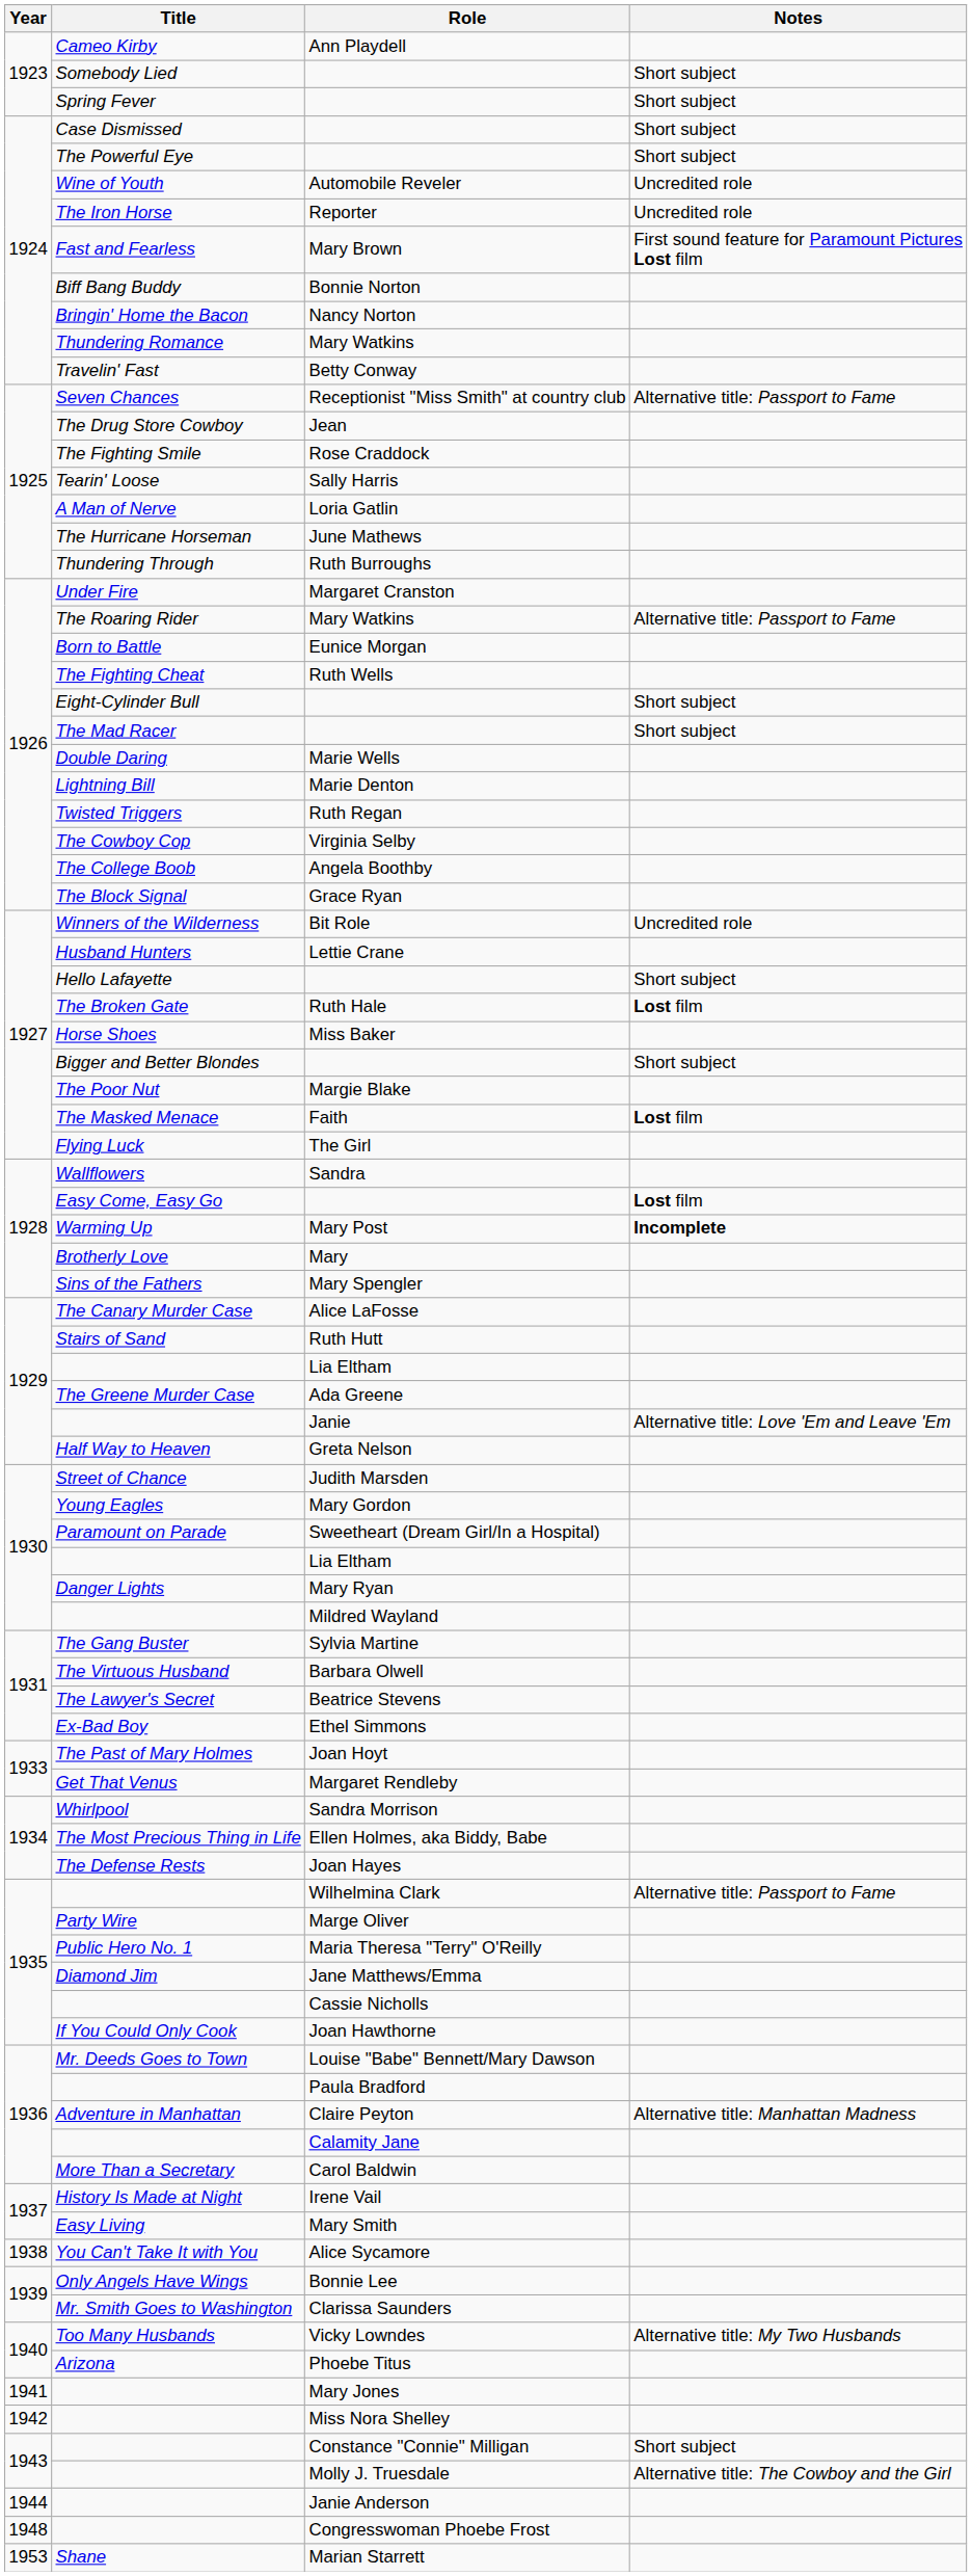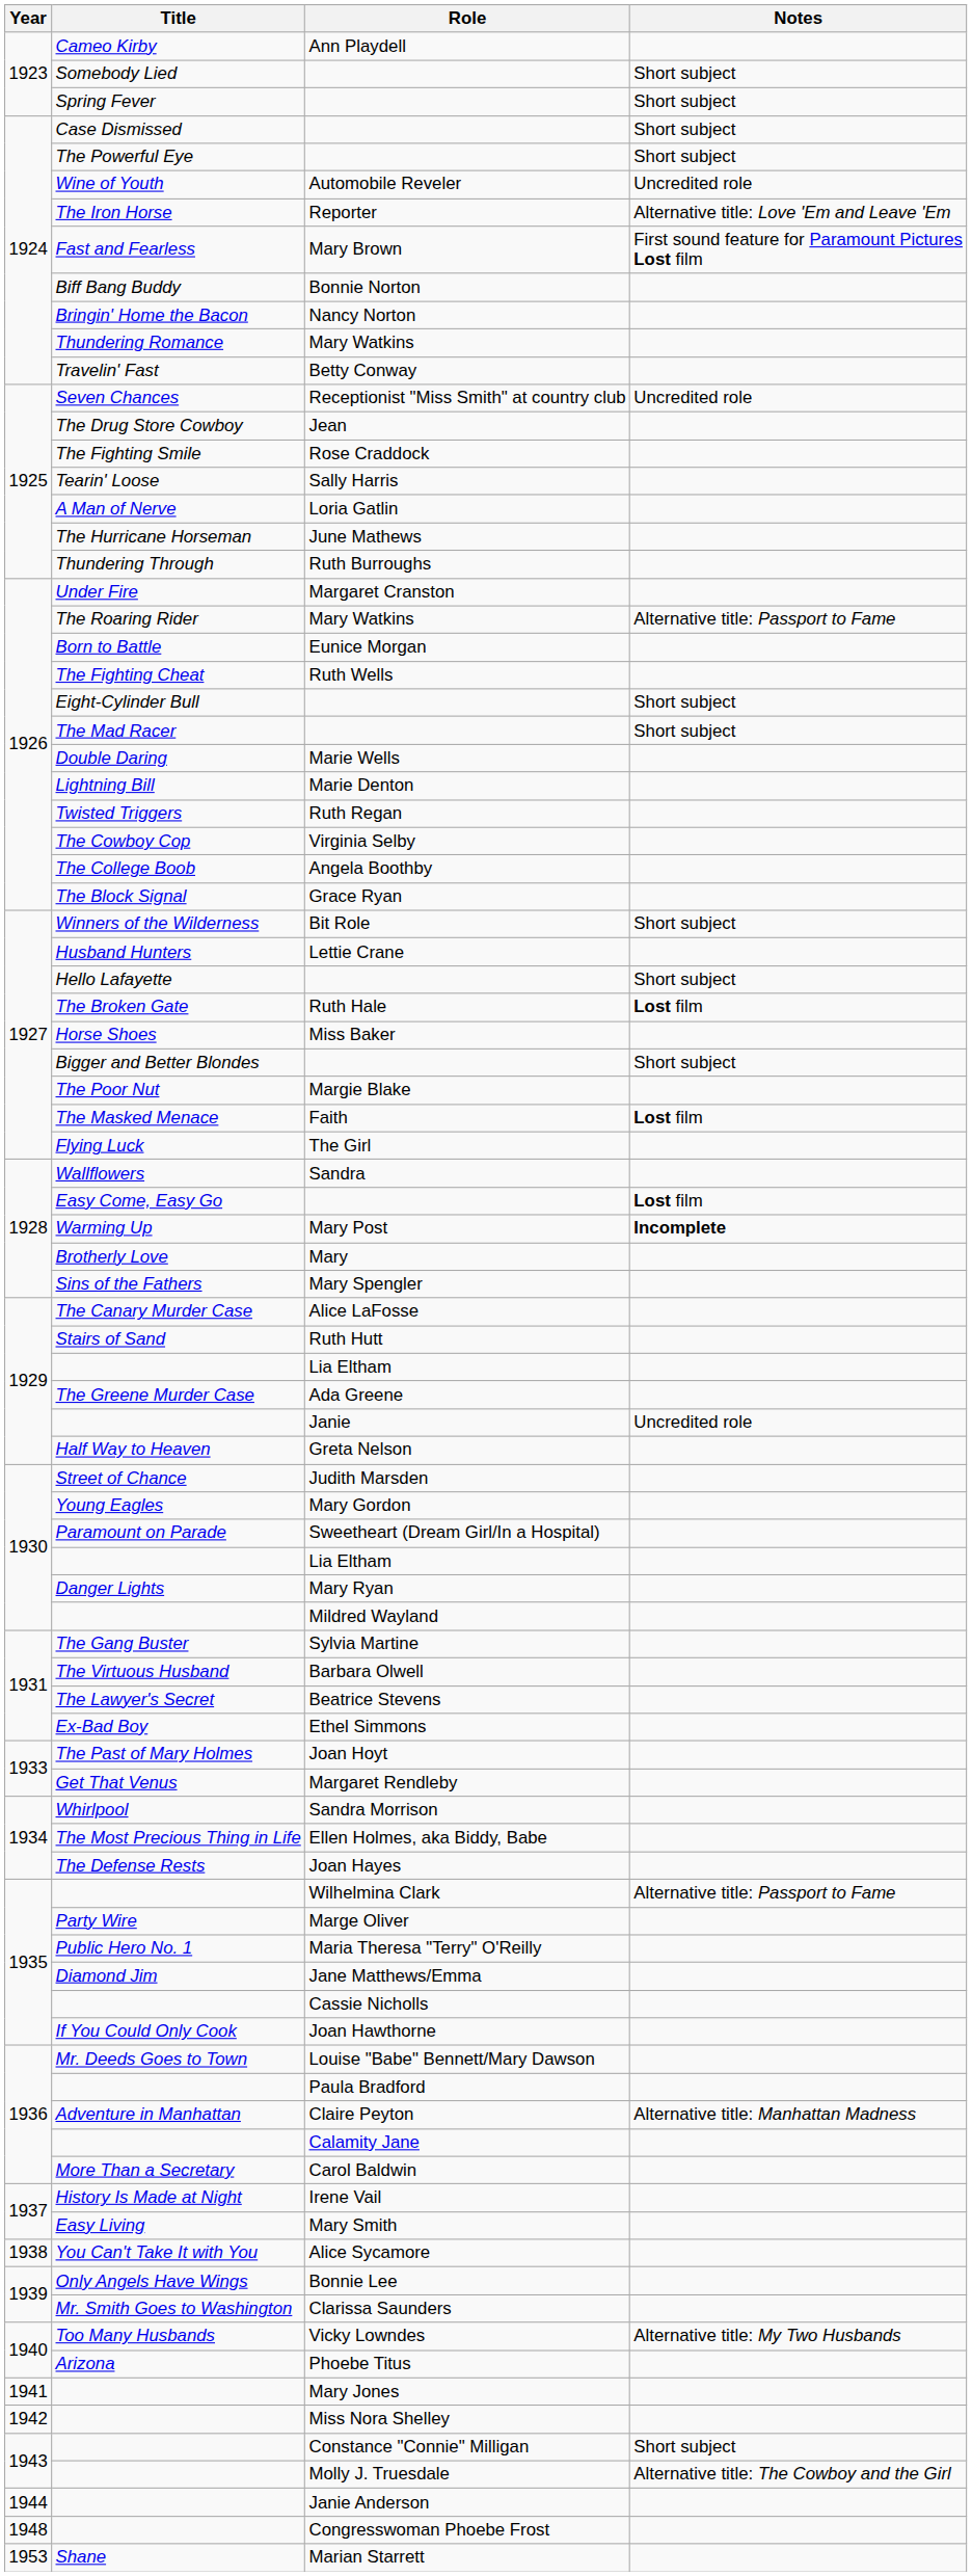Reporter | Notes: Uncredited role -> Alternative title: Love 'Em and Leave 'Em
Receptionist "Miss Smith" at country club | Notes: Alternative title: Passport to Fame -> Uncredited role
Bit Role | Notes: Uncredited role -> Short subject
Janie | Notes: Alternative title: Love 'Em and Leave 'Em -> Uncredited role
